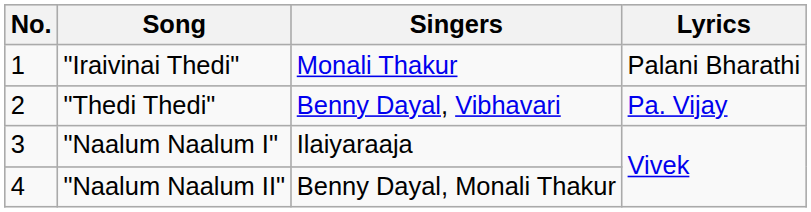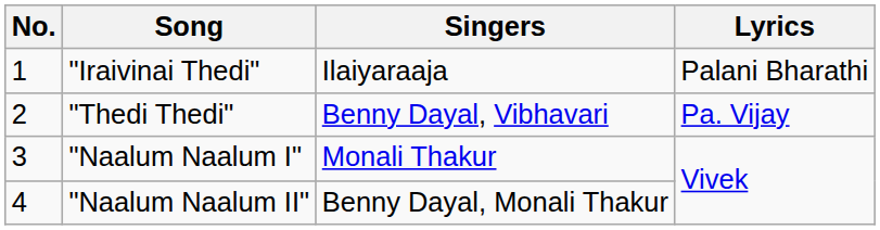"Iraivinai Thedi" | Singers: Monali Thakur -> Ilaiyaraaja
"Naalum Naalum I" | Singers: Ilaiyaraaja -> Monali Thakur
